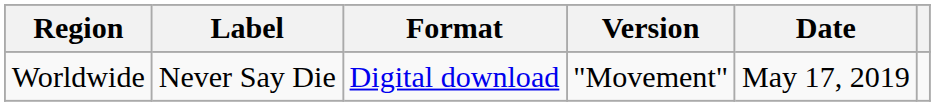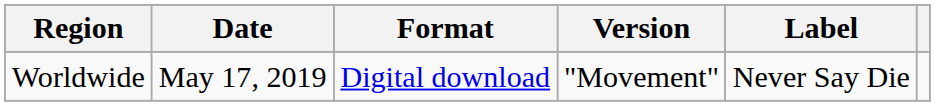columns swapped: Date <-> Label
